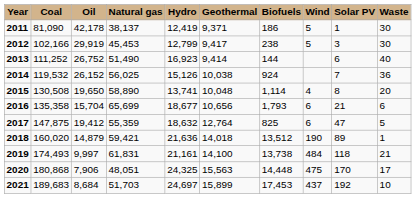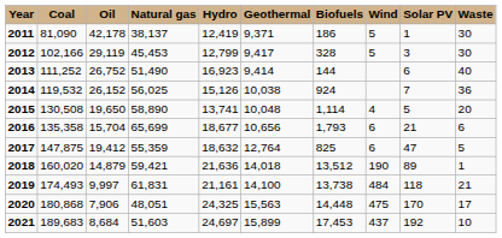2012 | Oil: 29,919 -> 29,119
2012 | Biofuels: 238 -> 328
2015 | Solar PV: 8 -> 5
2021 | Natural gas: 51,703 -> 51,603
